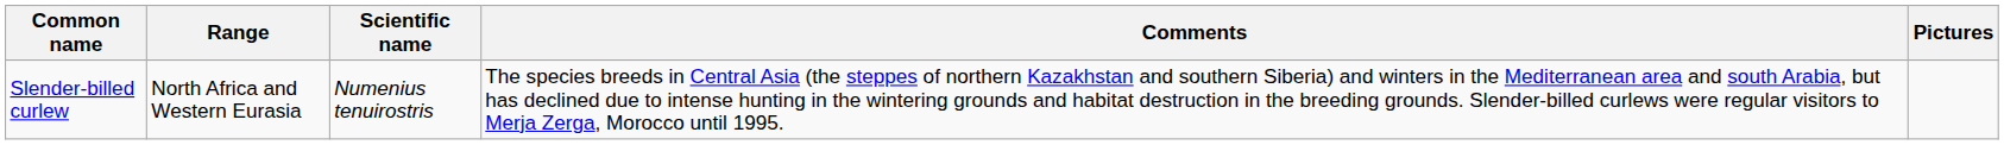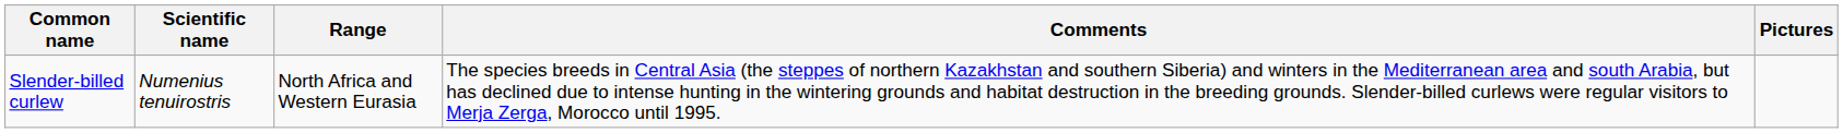columns swapped: Scientific name <-> Range
